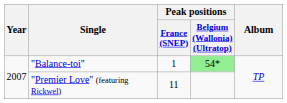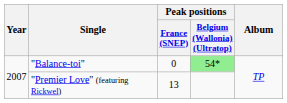"Balance-toi" | Peak positions / France (SNEP): 1 -> 0
"Premier Love" (featuring Rickwel) | Peak positions / France (SNEP): 11 -> 13
